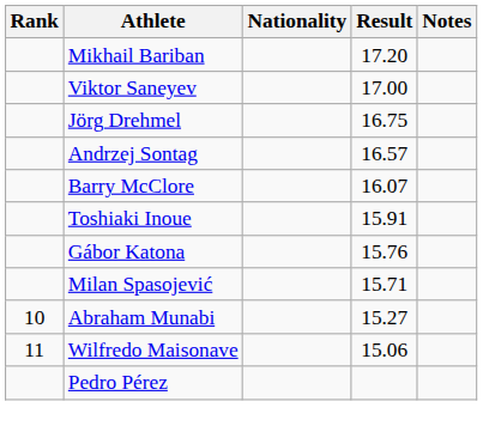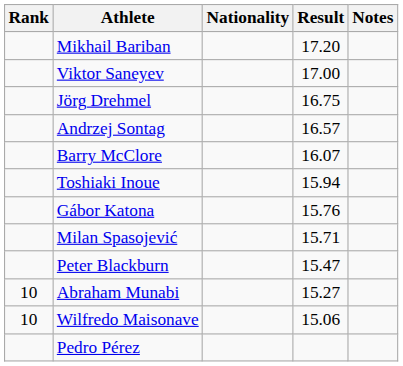Toshiaki Inoue | Result: 15.91 -> 15.94
+ row: Peter Blackburn | 15.47
Wilfredo Maisonave | Rank: 11 -> 10
